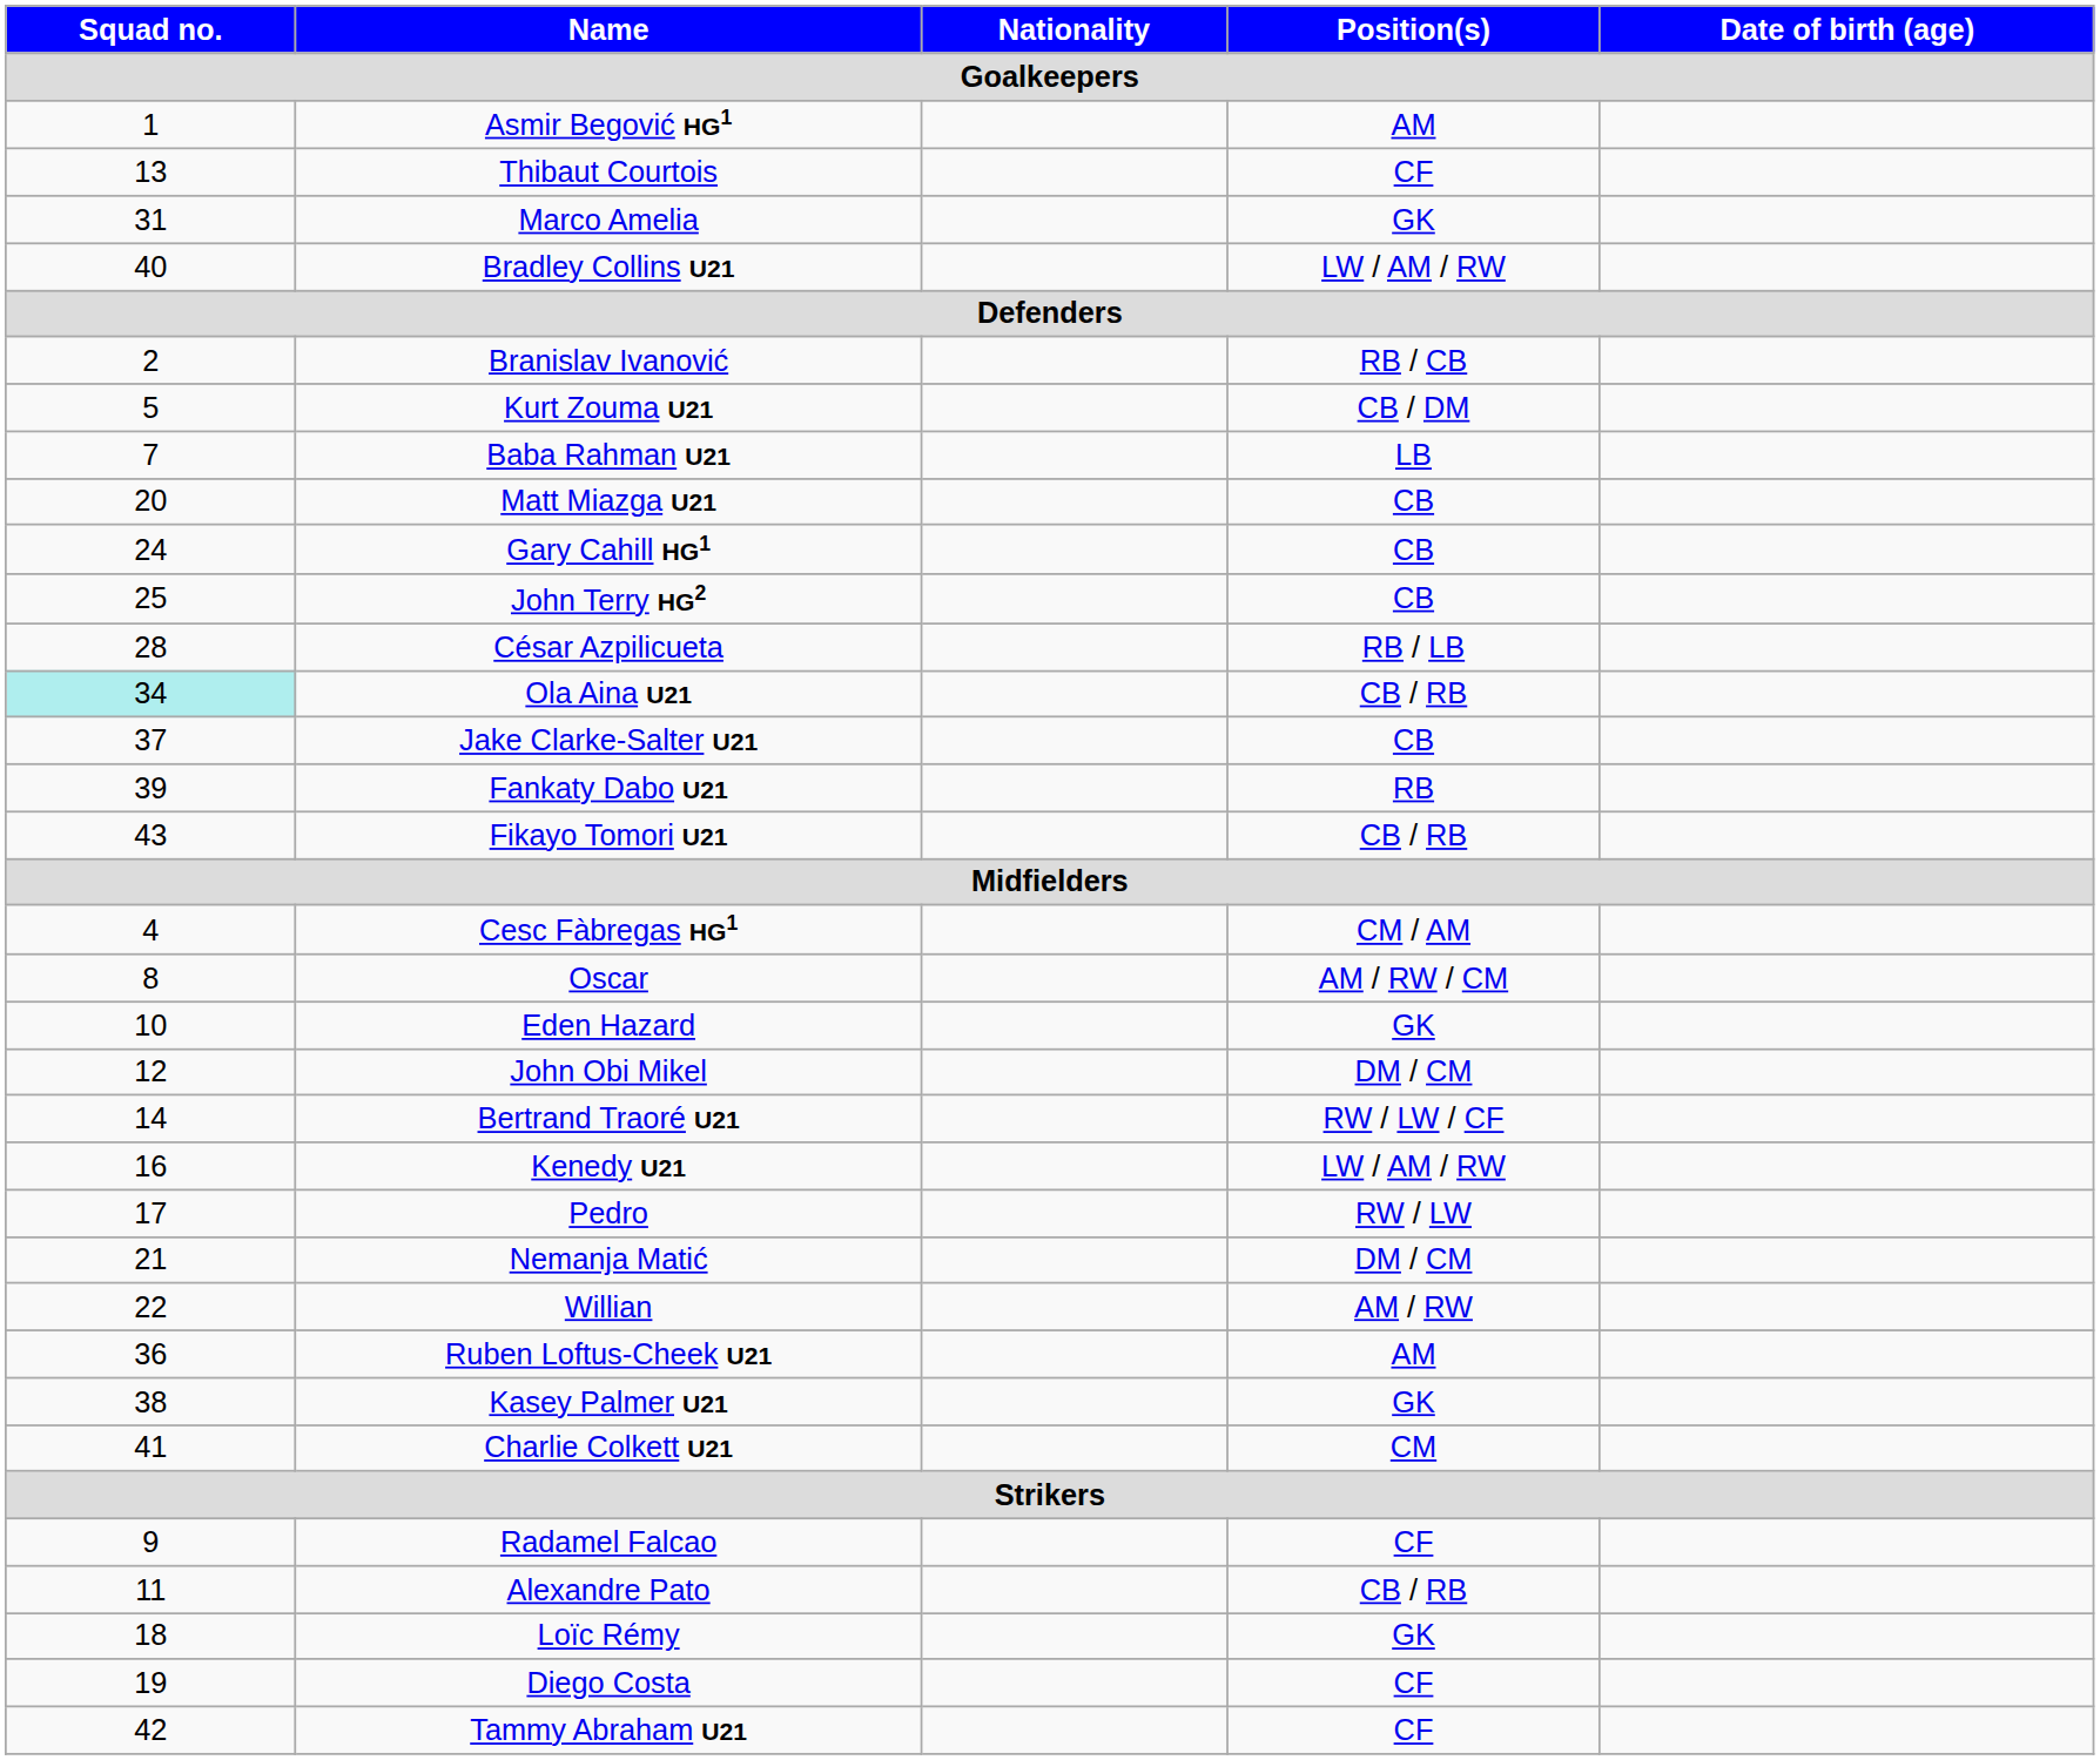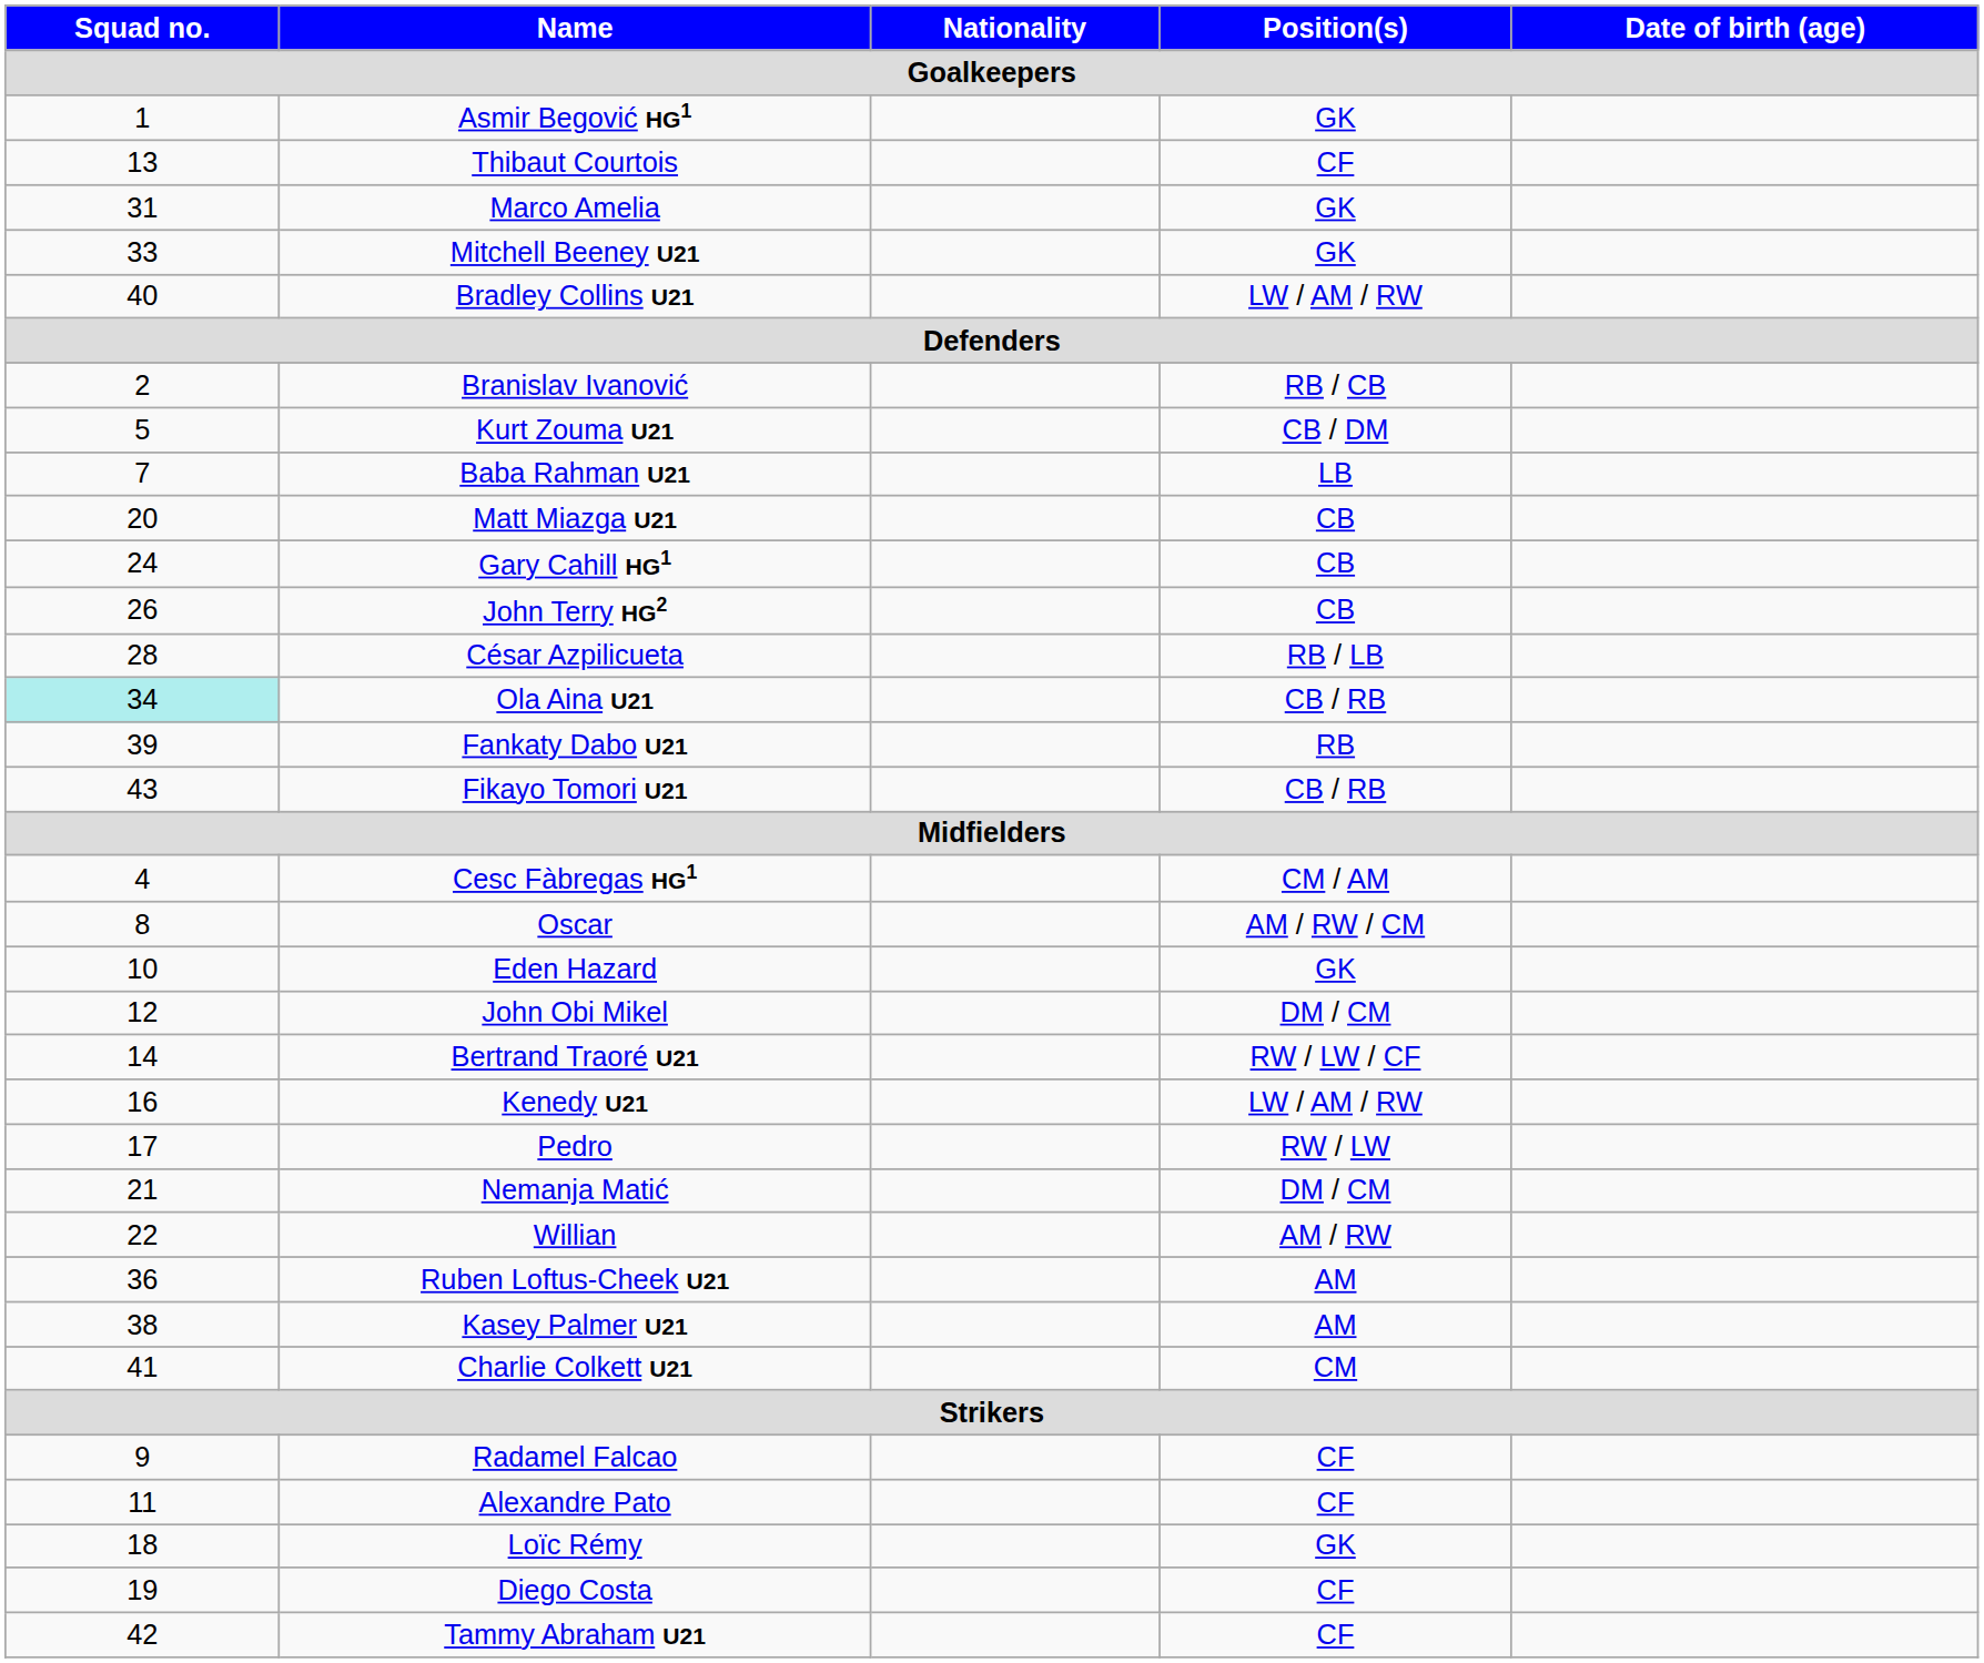Asmir Begović HG1 | Position(s): AM -> GK
+ row: 33 | Mitchell Beeney U21 | GK
John Terry HG2 | Squad no.: 25 -> 26
- row: 37 | Jake Clarke-Salter U21 | CB
Kasey Palmer U21 | Position(s): GK -> AM
Alexandre Pato | Position(s): CB / RB -> CF
